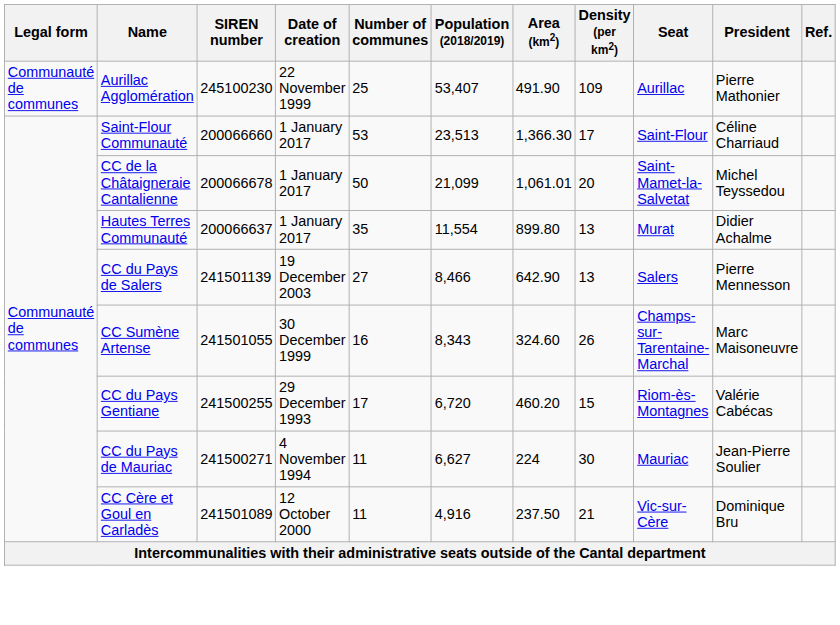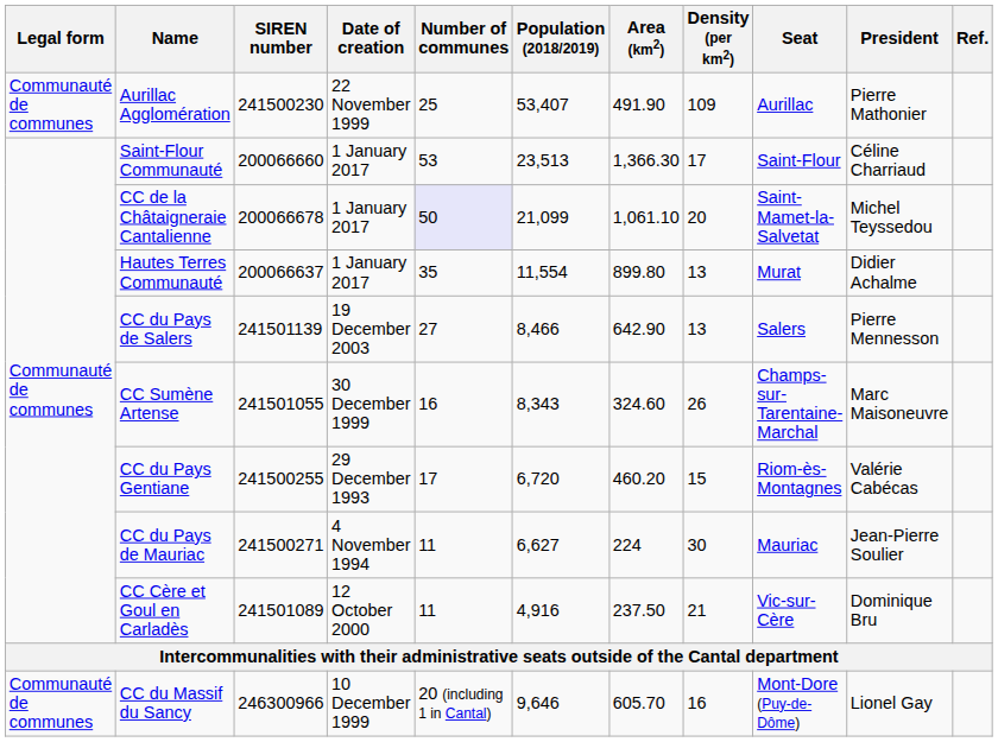Aurillac Agglomération | SIREN number: 245100230 -> 241500230
CC de la Châtaigneraie Cantalienne | Number of communes: no background -> lavender background
CC de la Châtaigneraie Cantalienne | Area (km2): 1,061.01 -> 1,061.10
+ row: Communauté de communes | CC du Massif du Sancy | 246300966 | 10 December 1999 | 20 (including 1 in Cantal) | 9,646 | 605.70 | 16 | Mont-Dore (Puy-de-Dôme) | Lionel Gay
